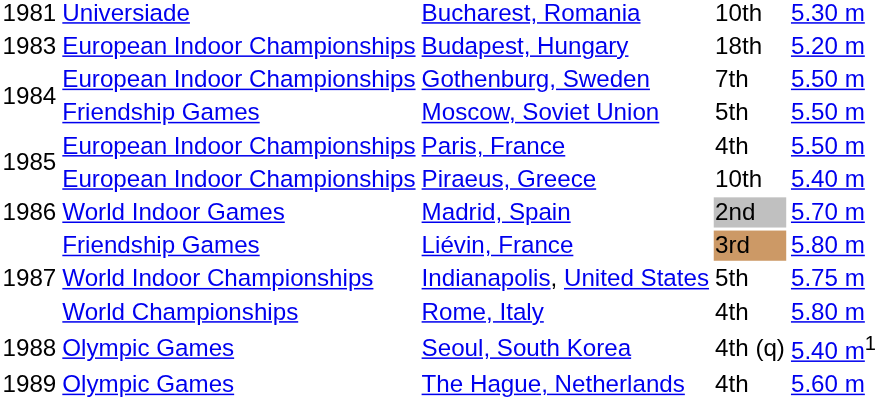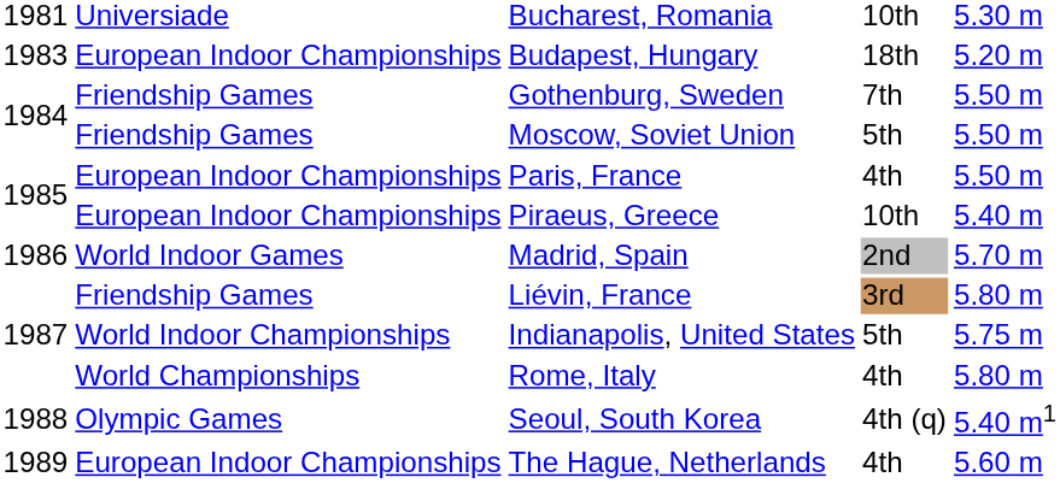Gothenburg, Sweden | column 2: European Indoor Championships -> Friendship Games
The Hague, Netherlands | column 2: Olympic Games -> European Indoor Championships
